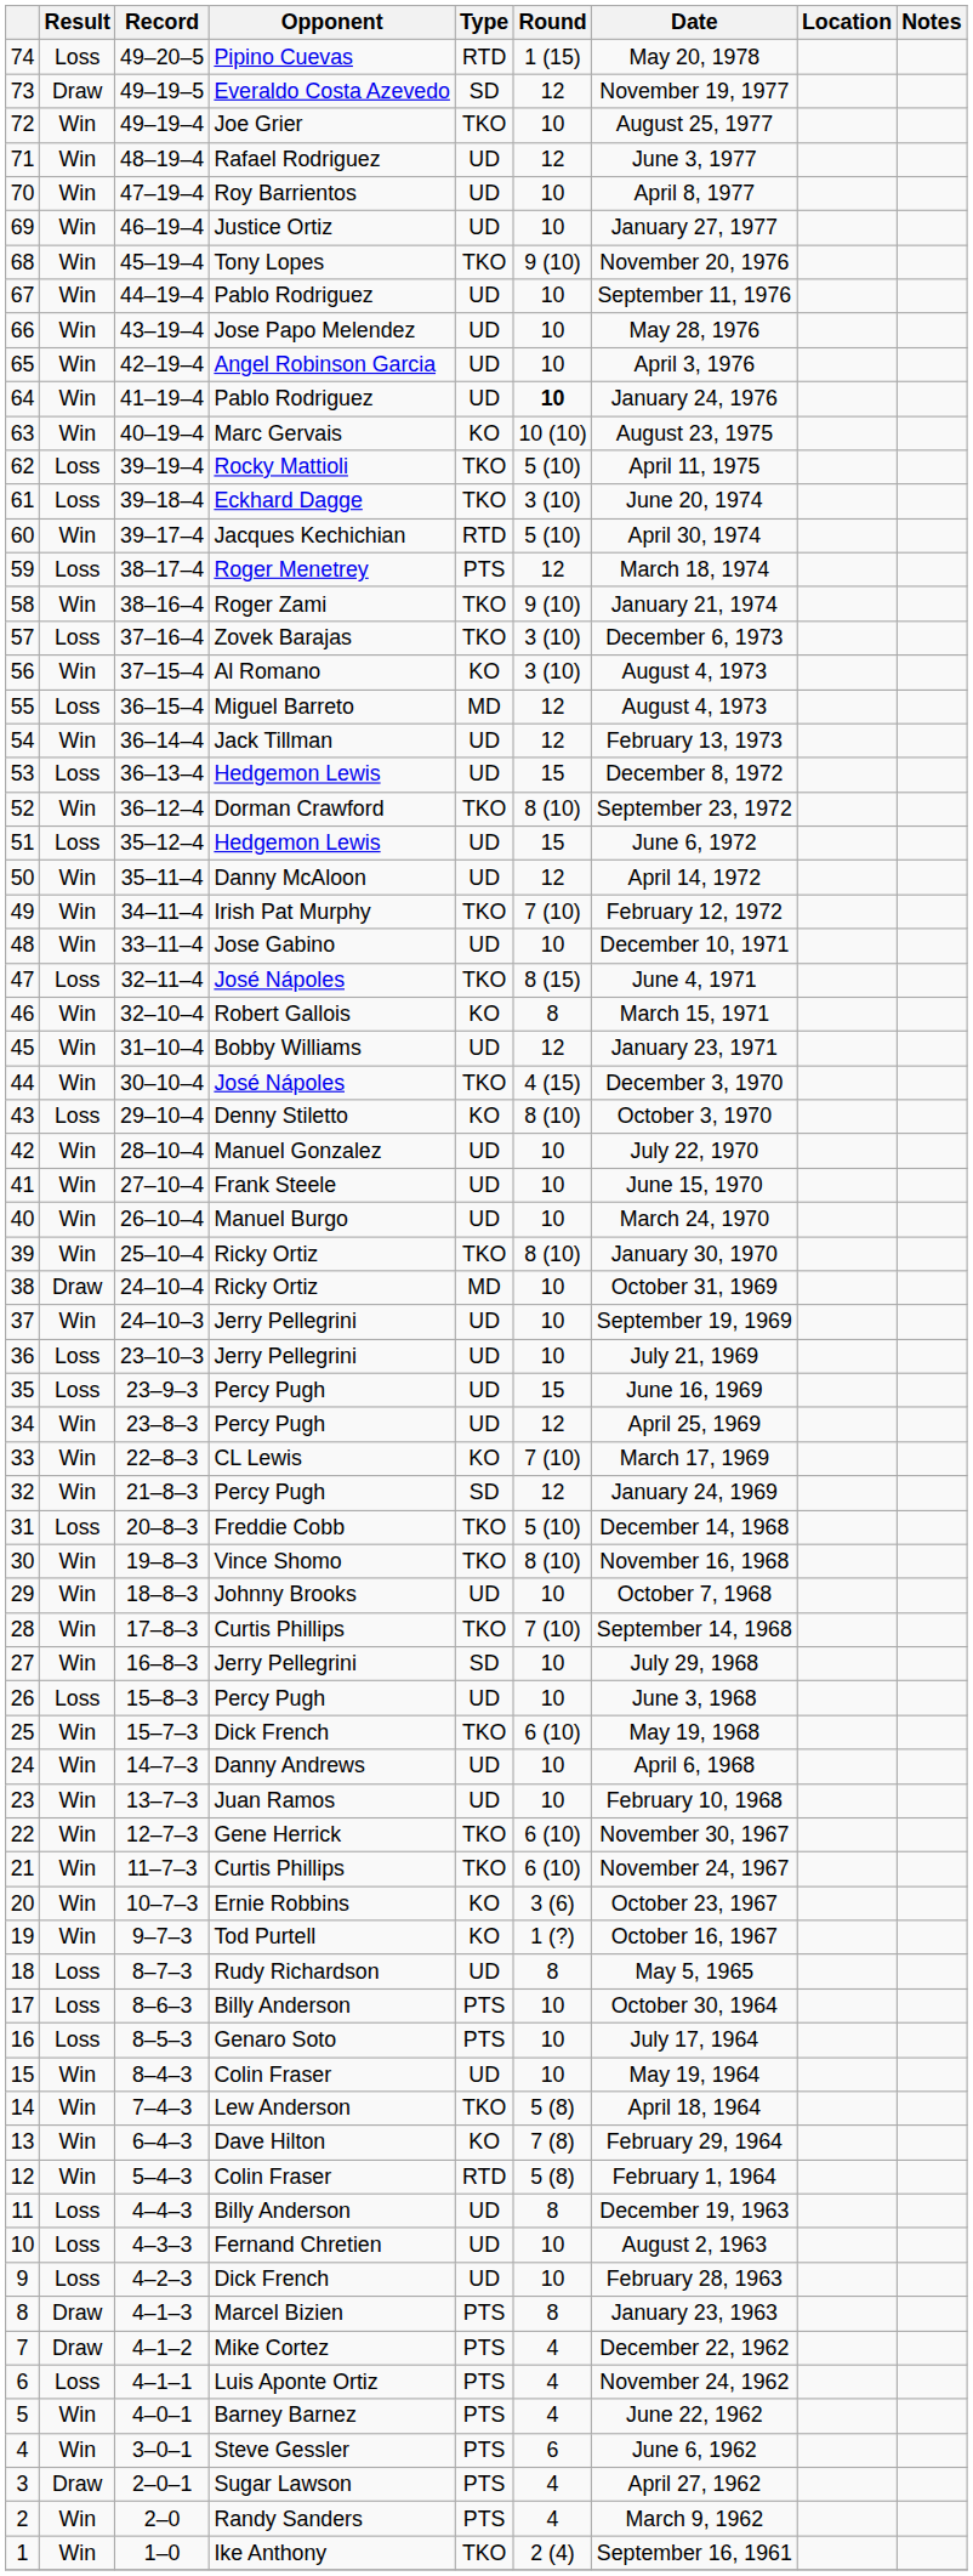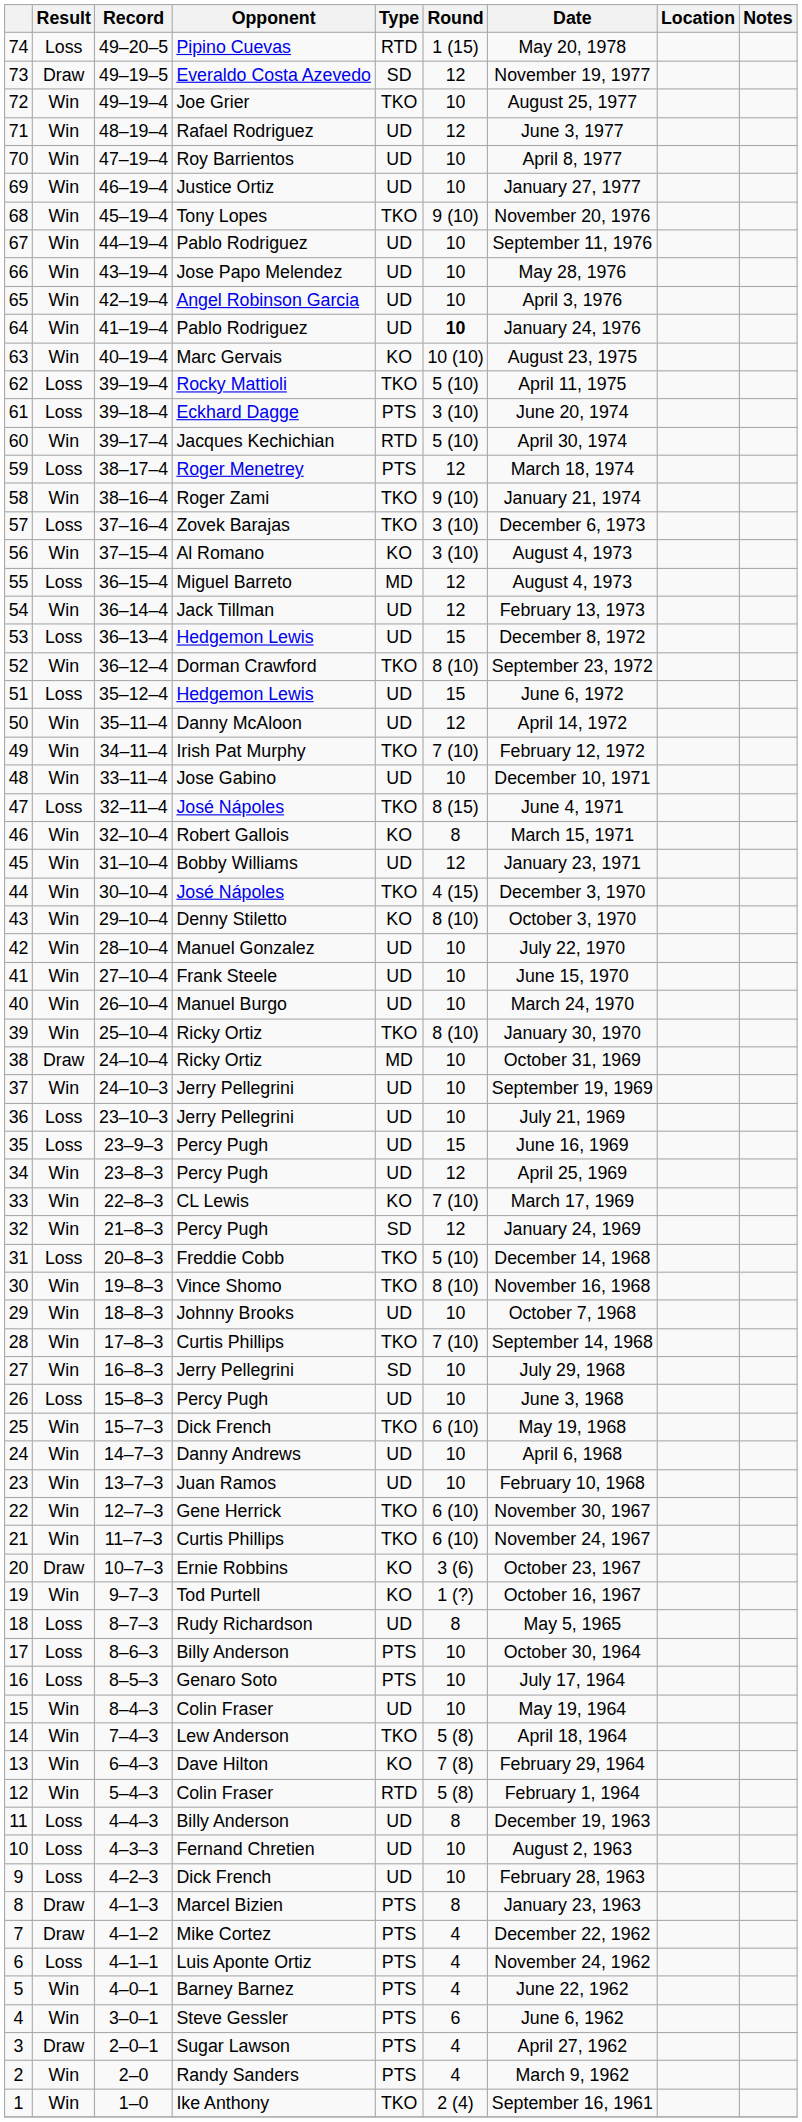61 | Type: TKO -> PTS
43 | Result: Loss -> Win
20 | Result: Win -> Draw
